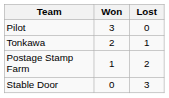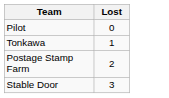- column: Won | 3 | 2 | 1 | 0
